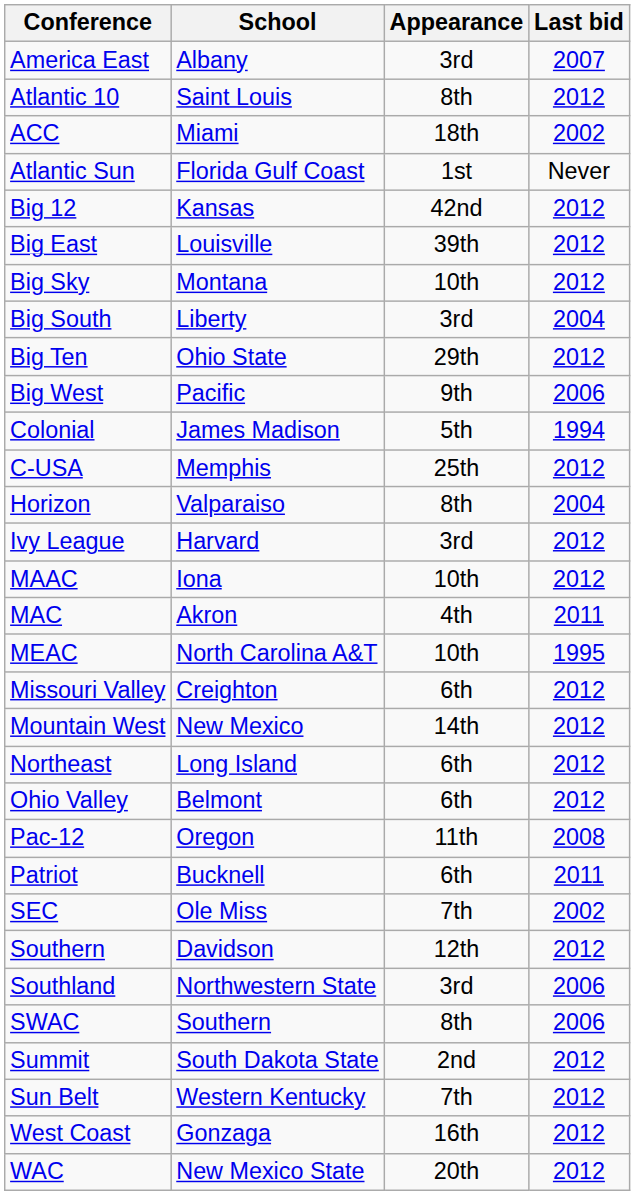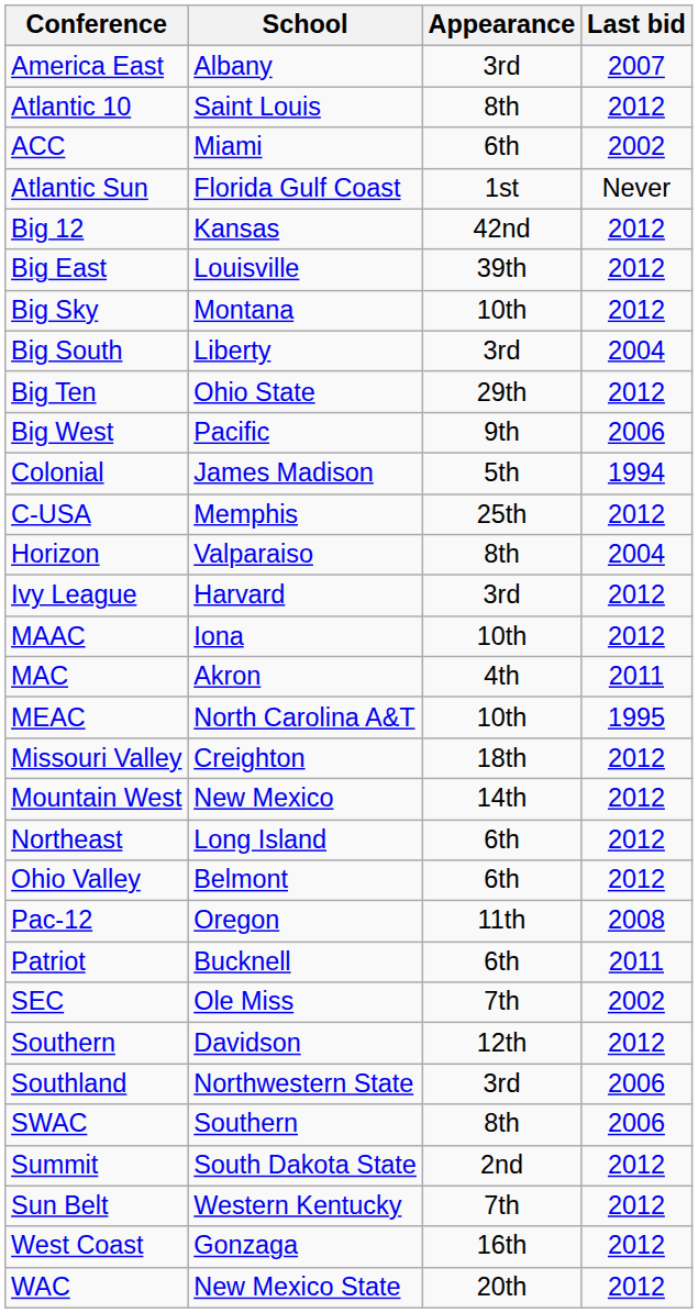ACC | Appearance: 18th -> 6th
Missouri Valley | Appearance: 6th -> 18th
